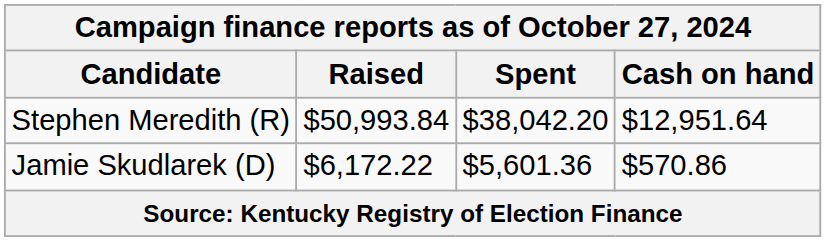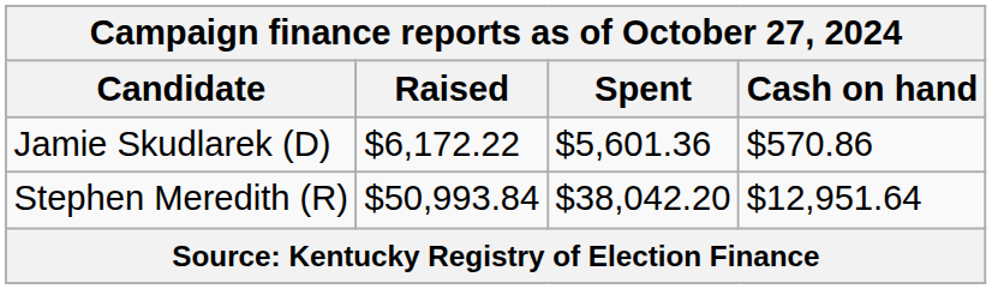rows swapped: Jamie Skudlarek (D) <-> Stephen Meredith (R)
